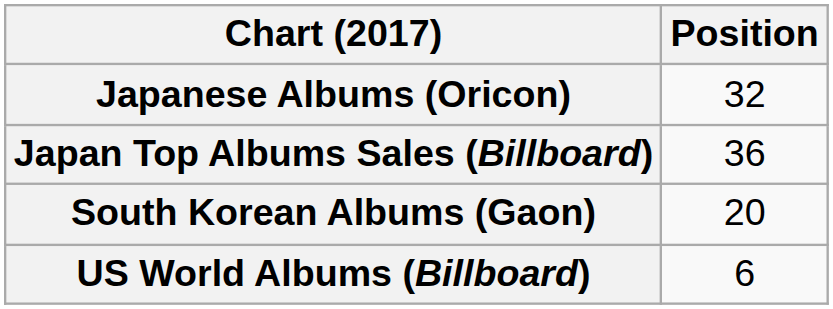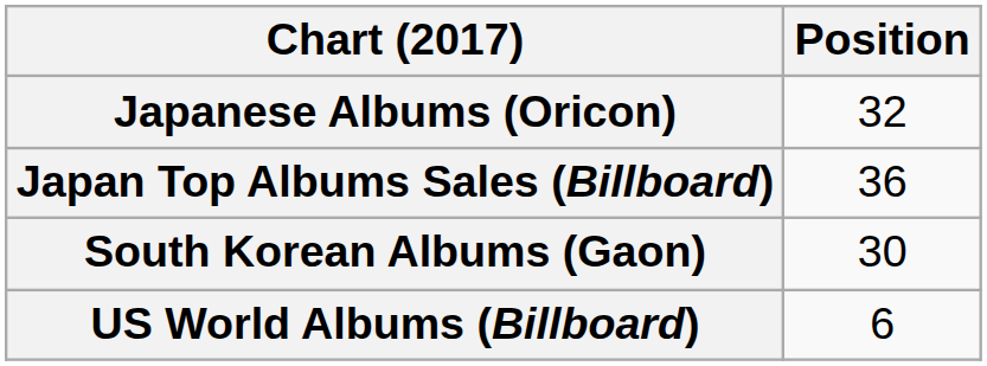South Korean Albums (Gaon) | Position: 20 -> 30
